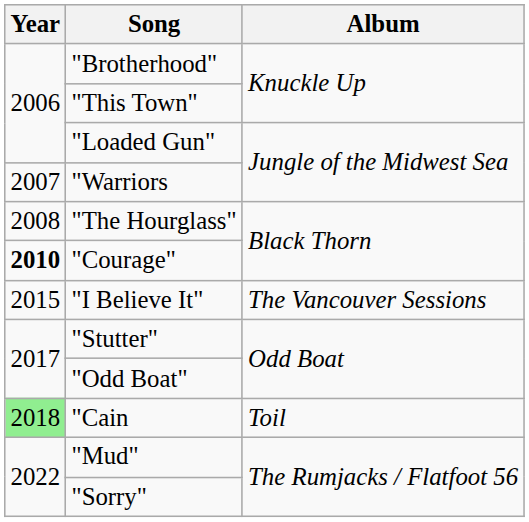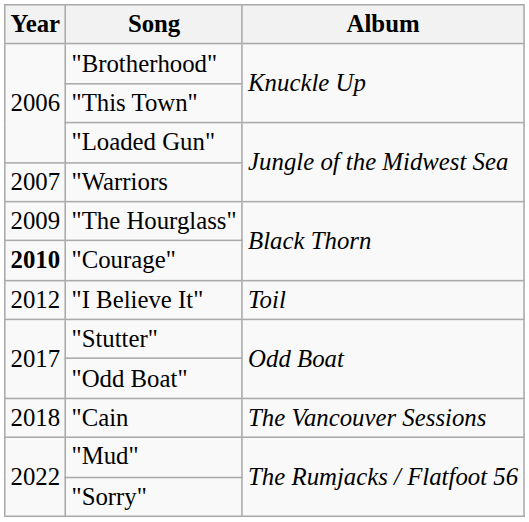"The Hourglass" | Year: 2008 -> 2009
"I Believe It" | Year: 2015 -> 2012
"I Believe It" | Album: The Vancouver Sessions -> Toil
"Cain | Year: lightgreen background -> no background
"Cain | Album: Toil -> The Vancouver Sessions
